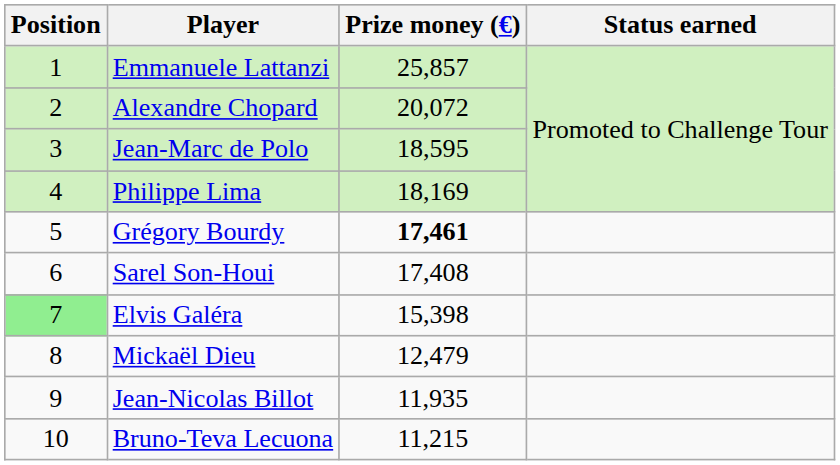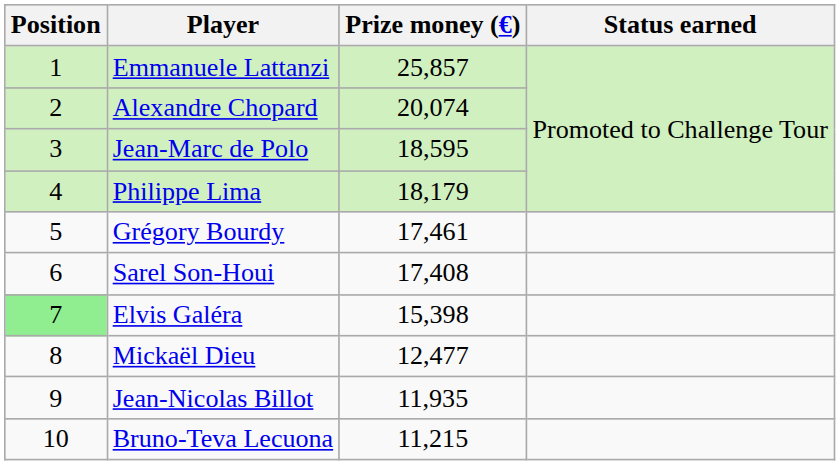Alexandre Chopard | Prize money (€): 20,072 -> 20,074
Philippe Lima | Prize money (€): 18,169 -> 18,179
Grégory Bourdy | Prize money (€): bold -> normal
Mickaël Dieu | Prize money (€): 12,479 -> 12,477
